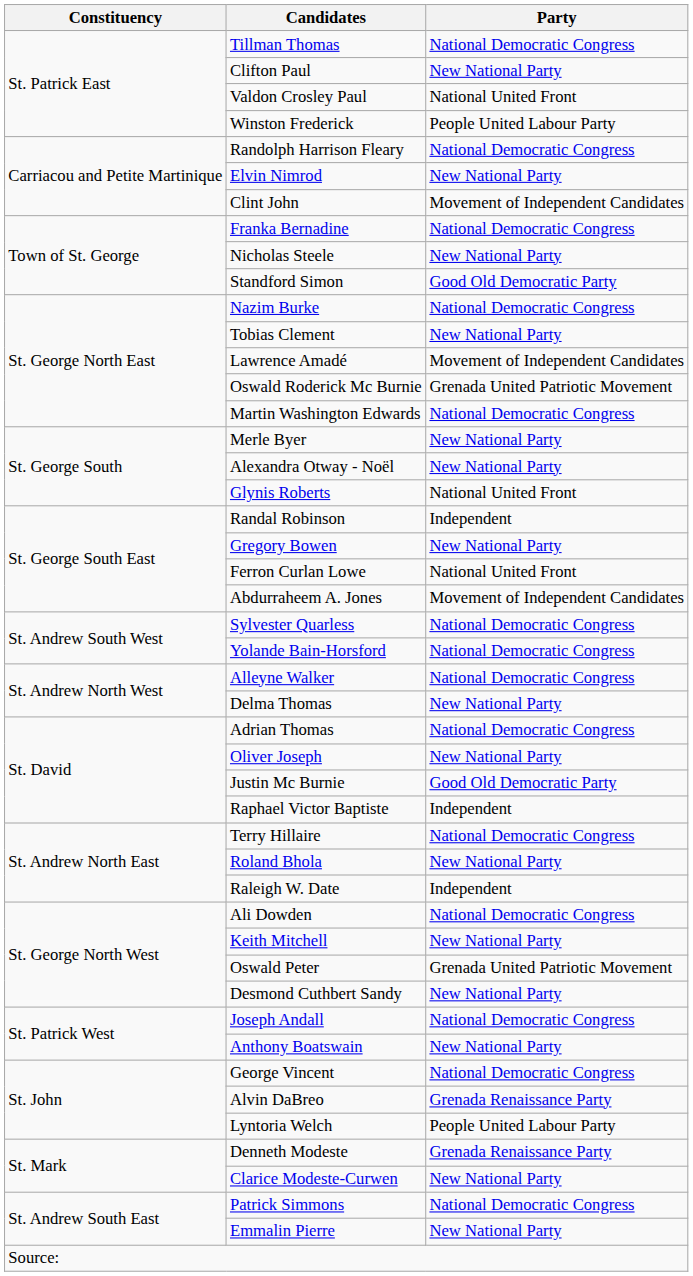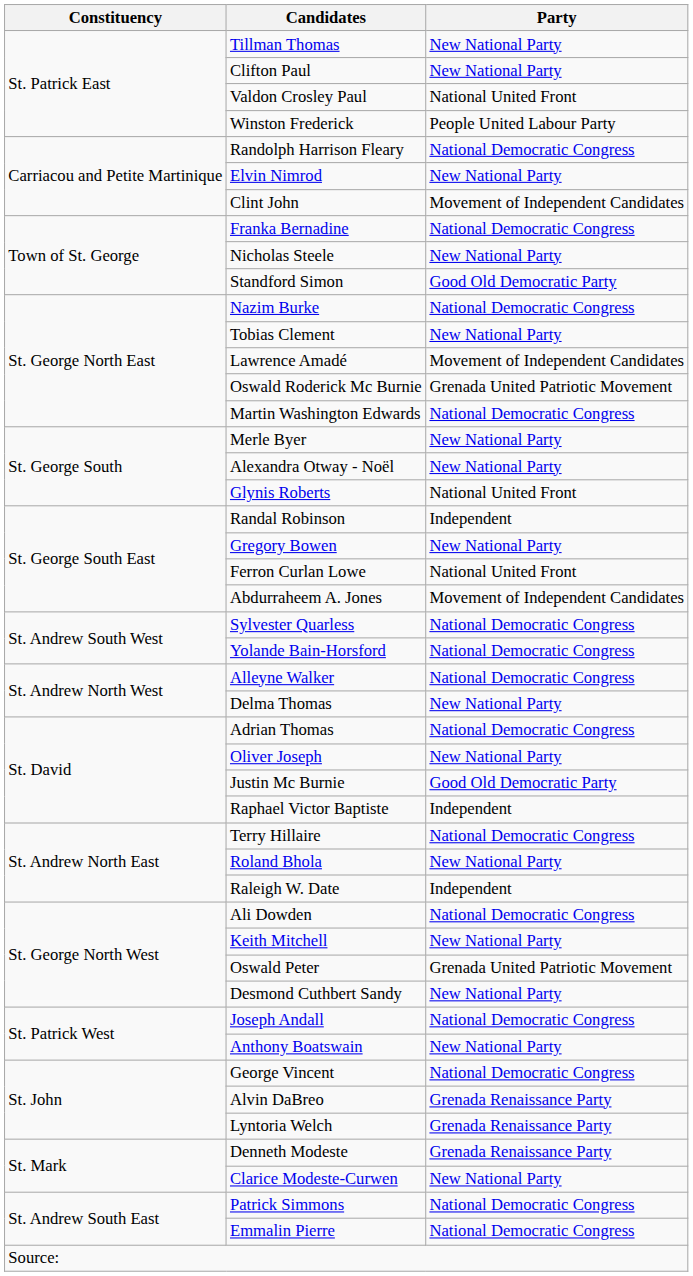Tillman Thomas | Party: National Democratic Congress -> New National Party
Lyntoria Welch | Party: People United Labour Party -> Grenada Renaissance Party
Emmalin Pierre | Party: New National Party -> National Democratic Congress
